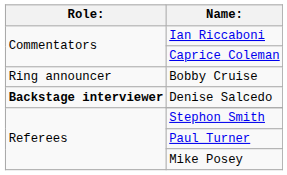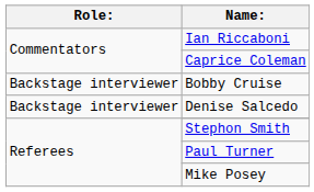Bobby Cruise | Role:: Ring announcer -> Backstage interviewer
Denise Salcedo | Role:: bold -> normal
